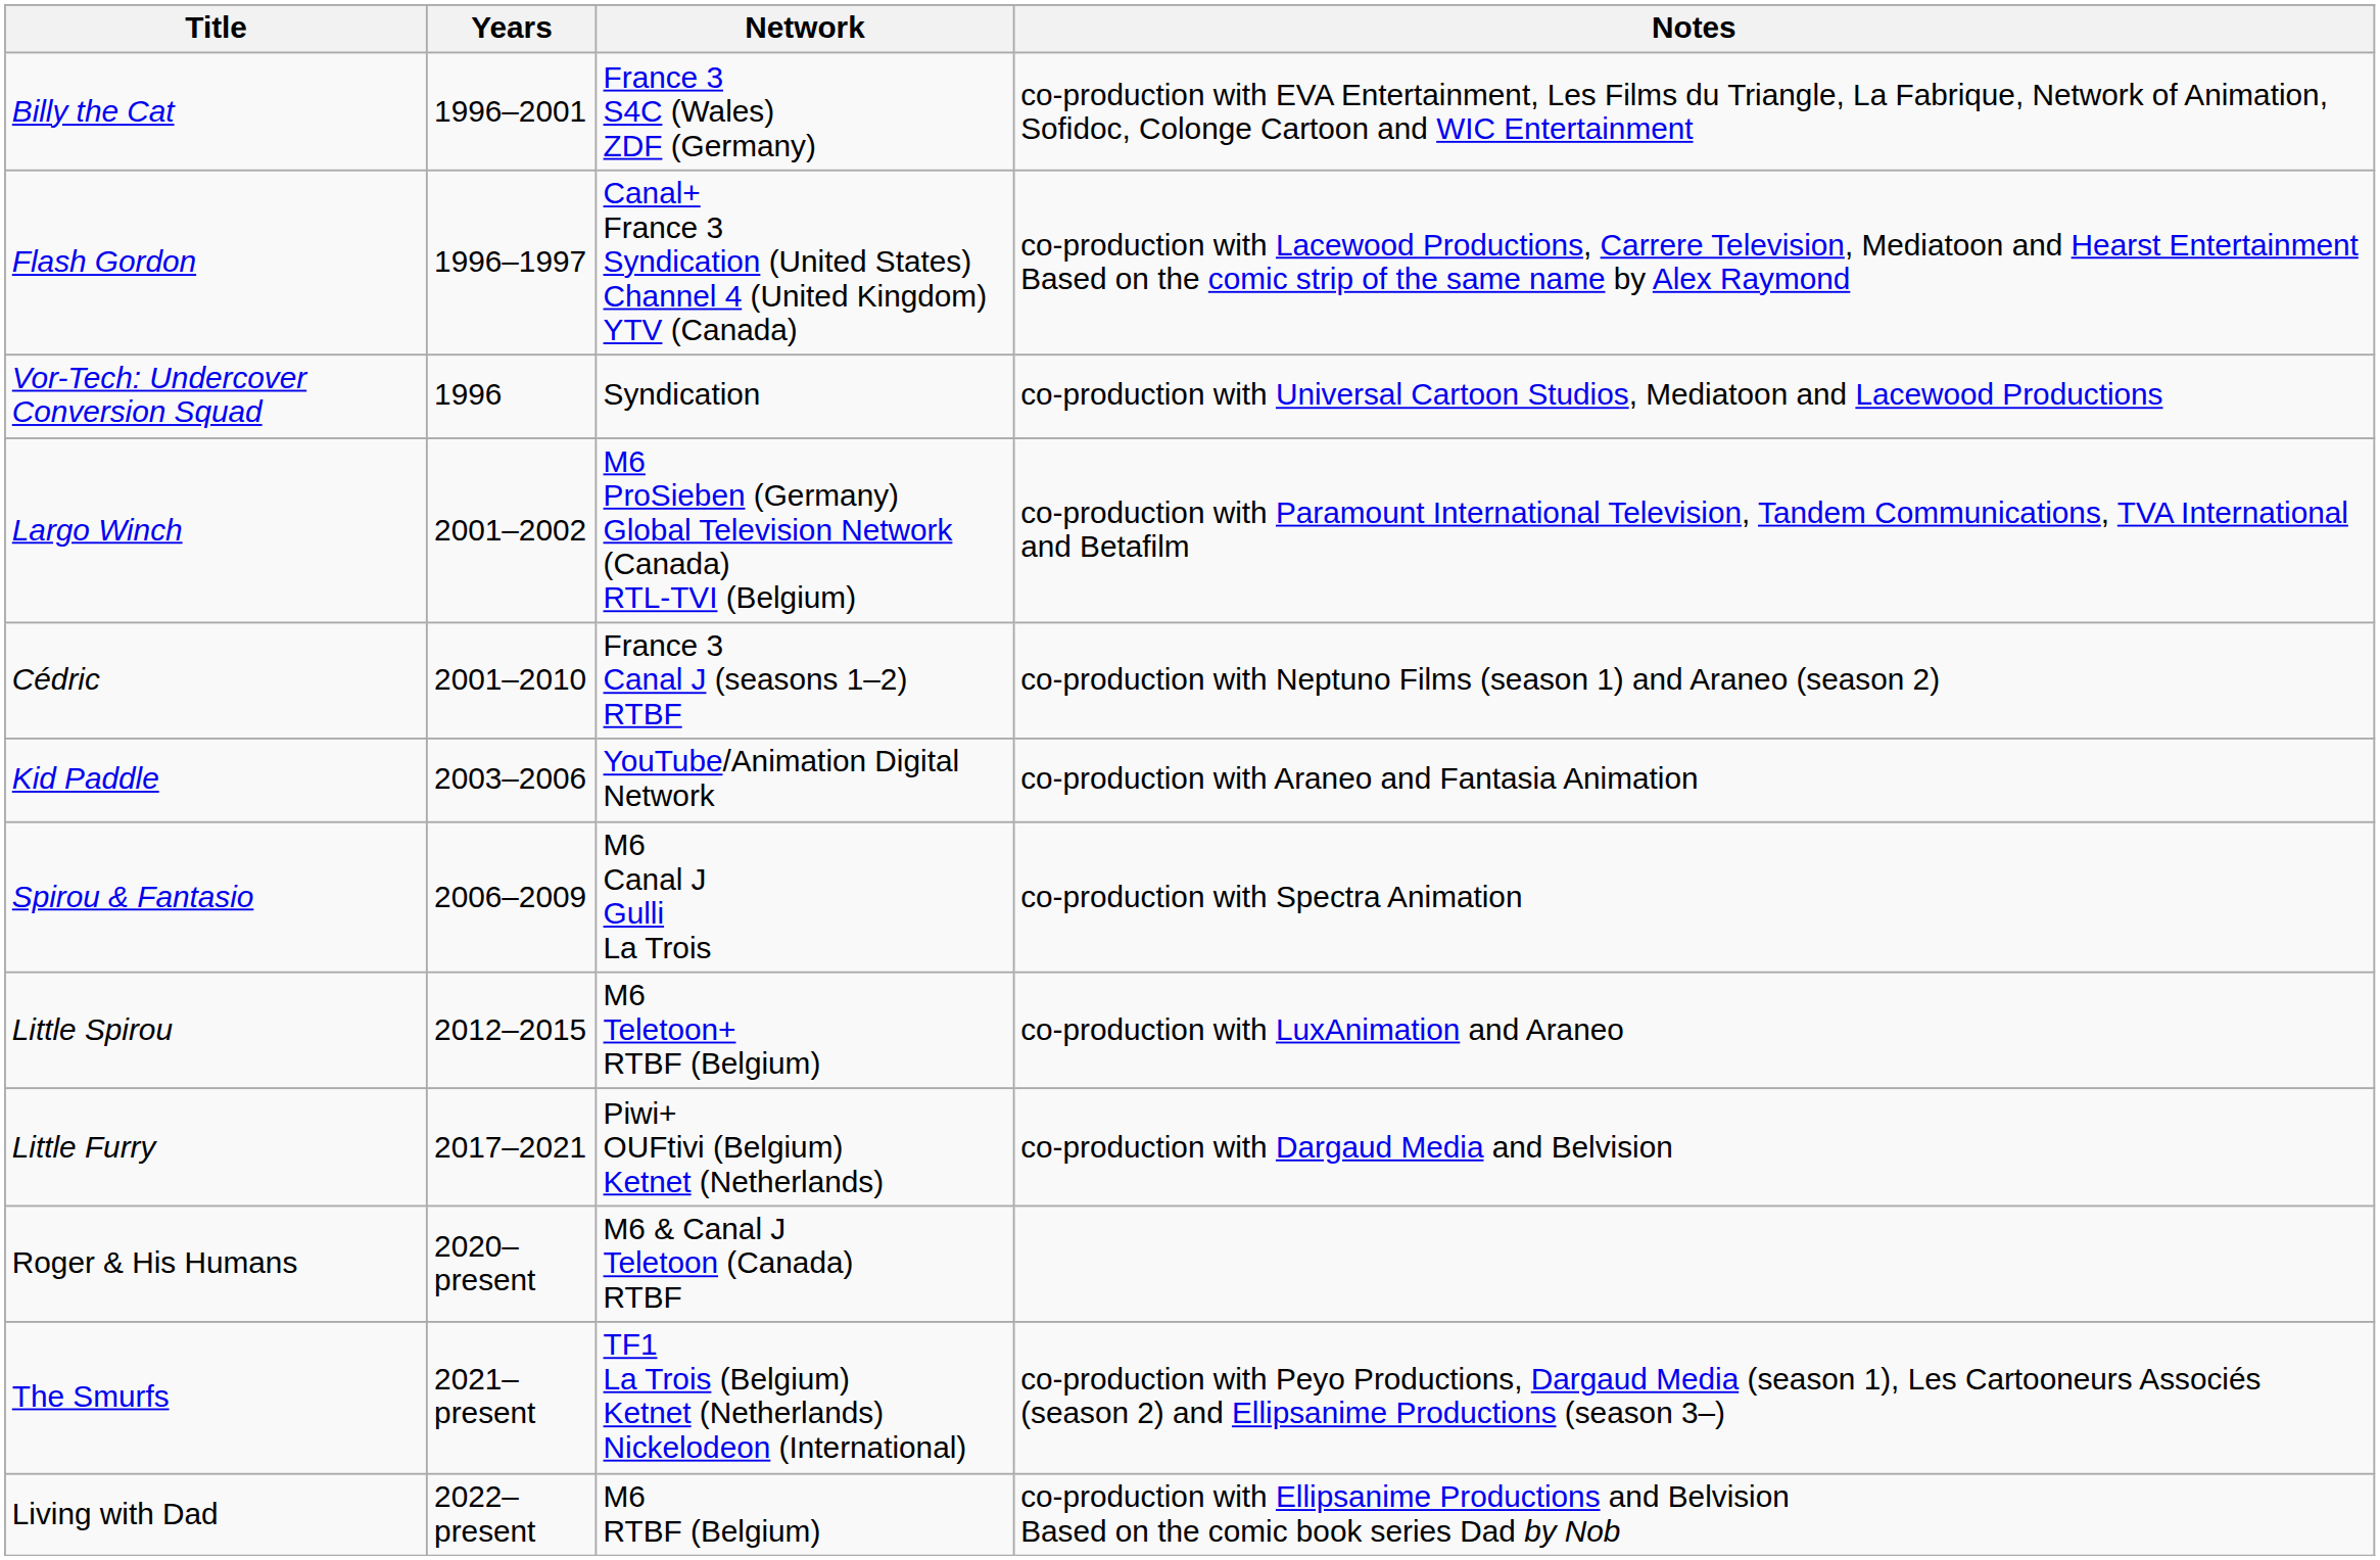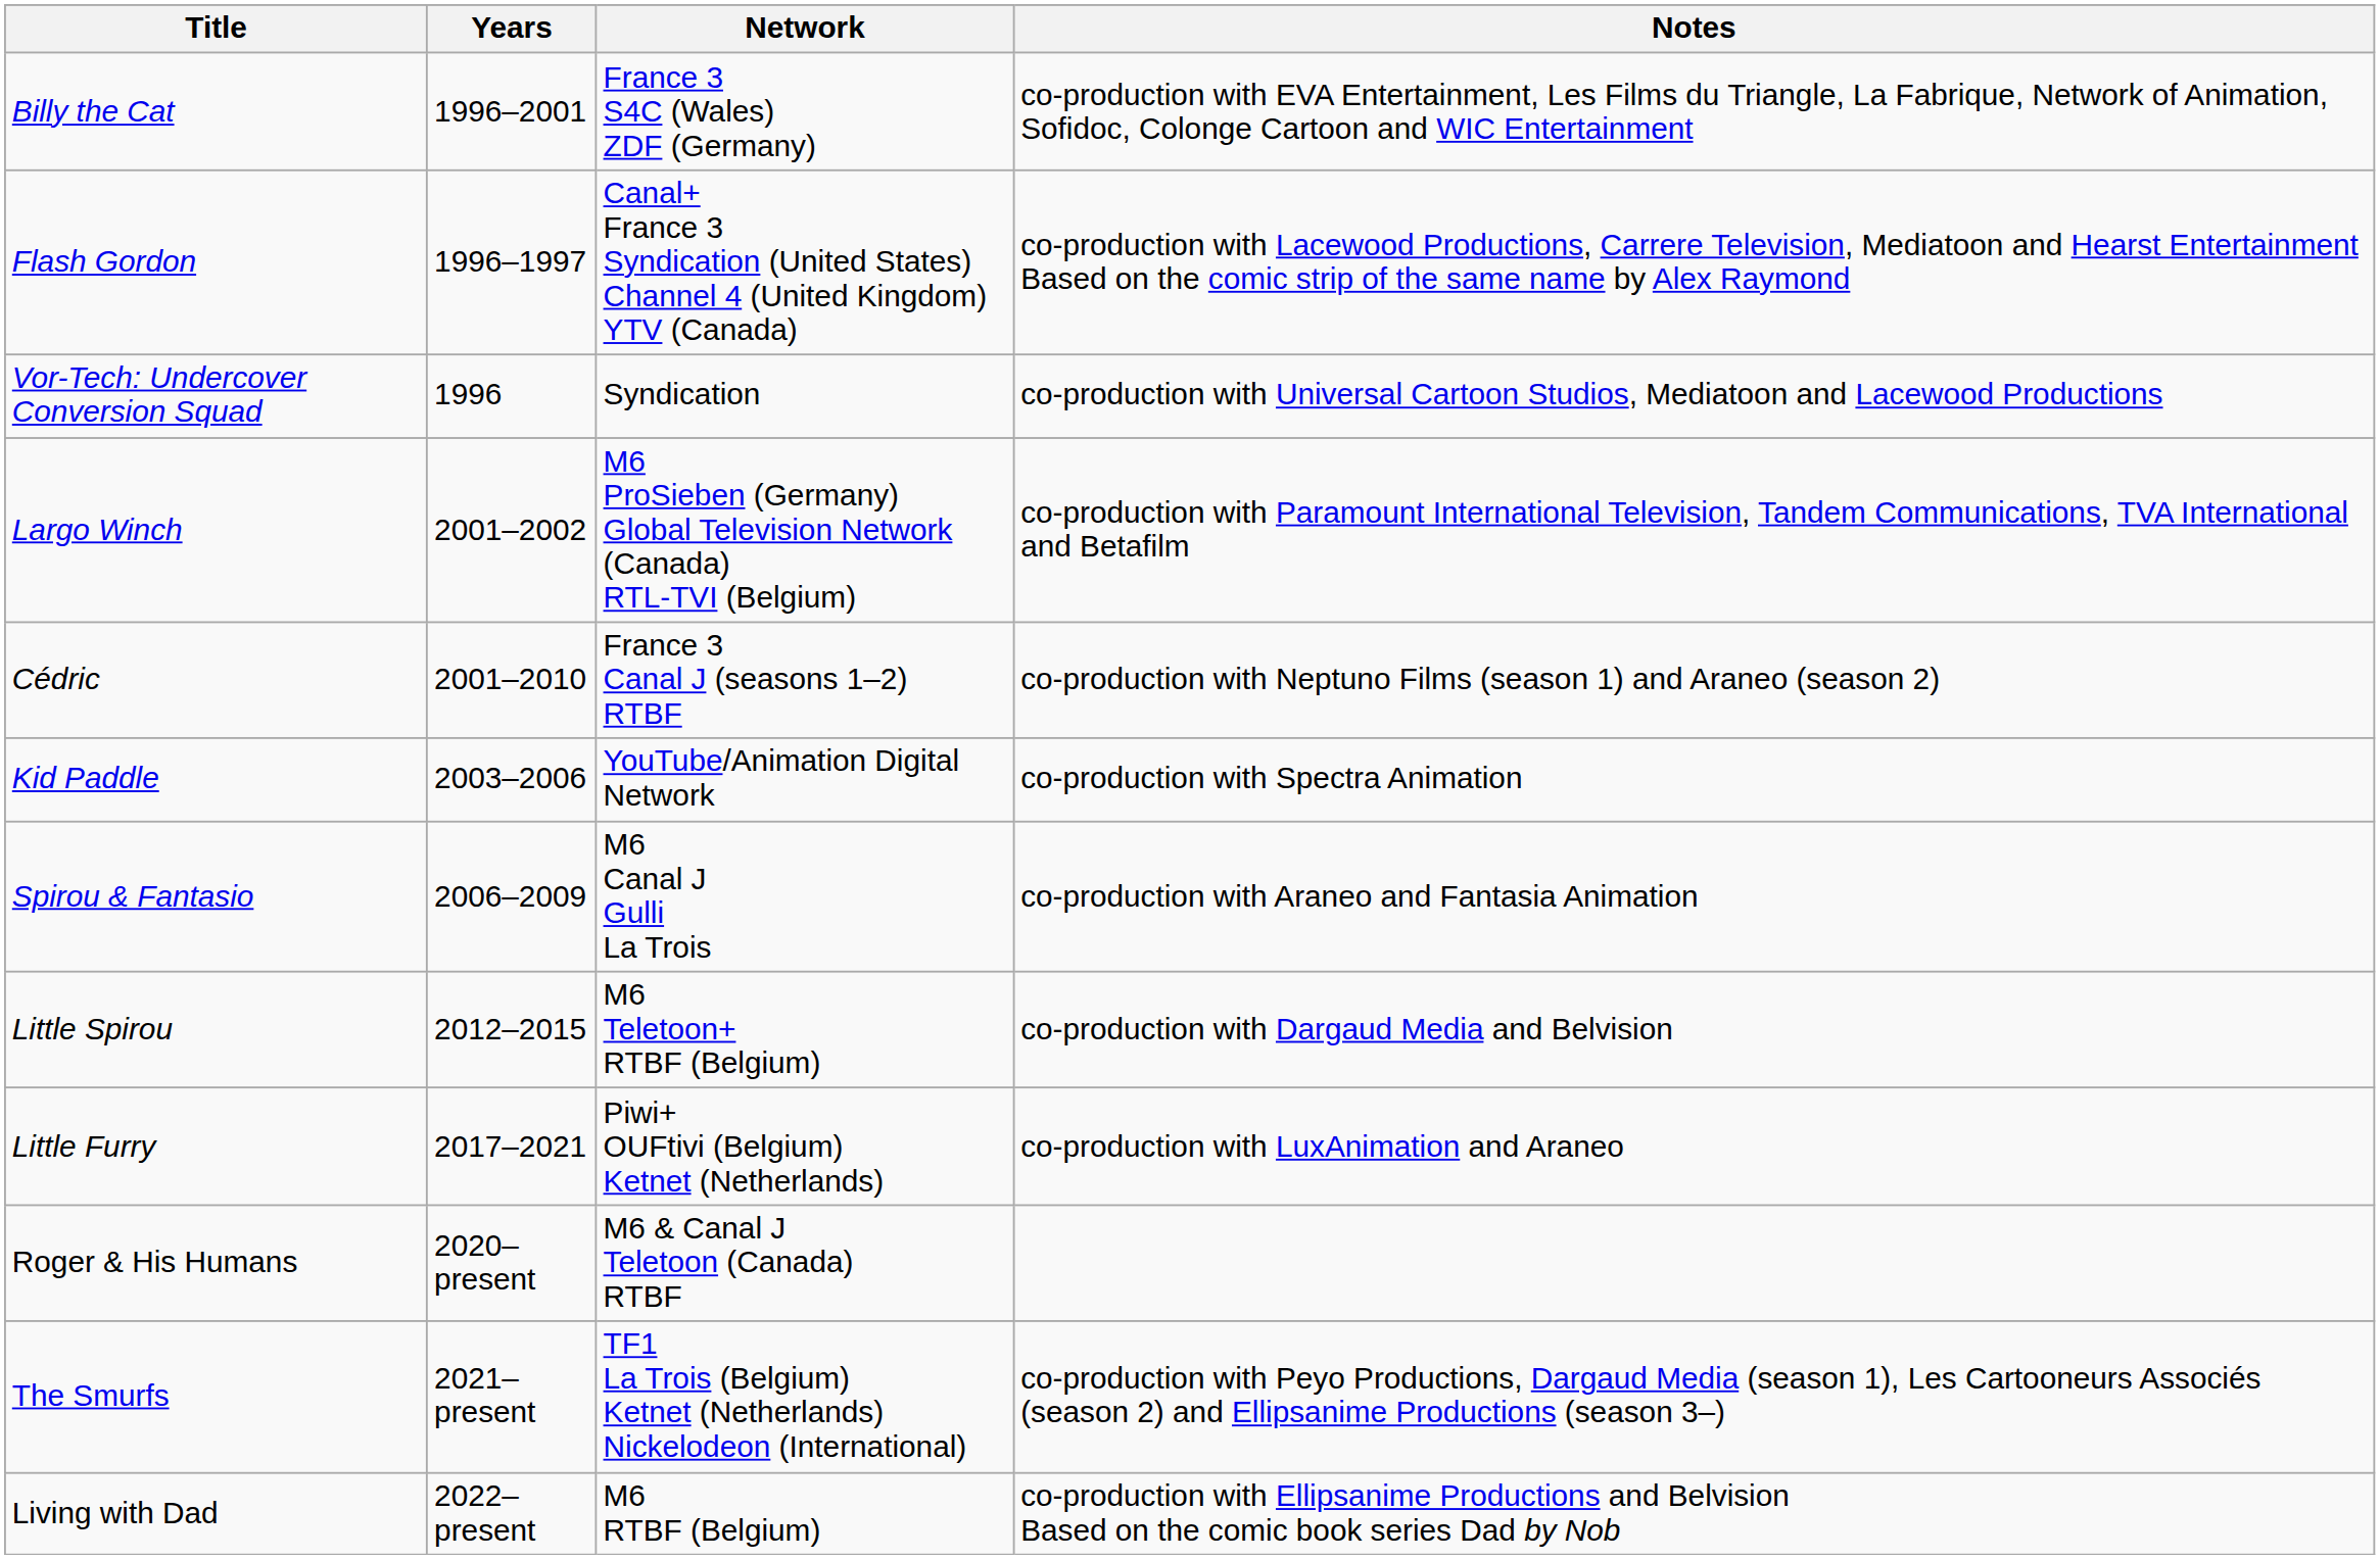Kid Paddle | Notes: co-production with Araneo and Fantasia Animation -> co-production with Spectra Animation
Spirou & Fantasio | Notes: co-production with Spectra Animation -> co-production with Araneo and Fantasia Animation
Little Spirou | Notes: co-production with LuxAnimation and Araneo -> co-production with Dargaud Media and Belvision
Little Furry | Notes: co-production with Dargaud Media and Belvision -> co-production with LuxAnimation and Araneo
